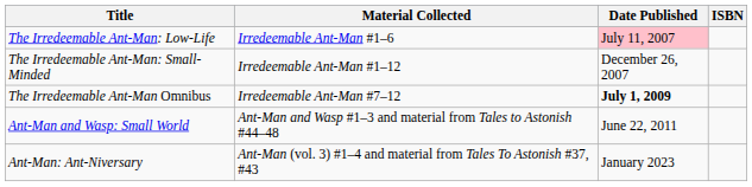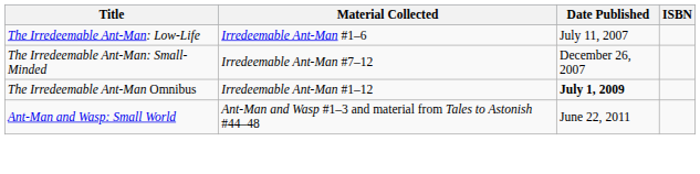The Irredeemable Ant-Man: Low-Life | Date Published: pink background -> no background
The Irredeemable Ant-Man: Small-Minded | Material Collected: Irredeemable Ant-Man #1–12 -> Irredeemable Ant-Man #7–12
The Irredeemable Ant-Man Omnibus | Material Collected: Irredeemable Ant-Man #7–12 -> Irredeemable Ant-Man #1–12
- row: Ant-Man: Ant-Niversary | Ant-Man (vol. 3) #1–4 and material from Tales To Astonish #37, #43 | January 2023
